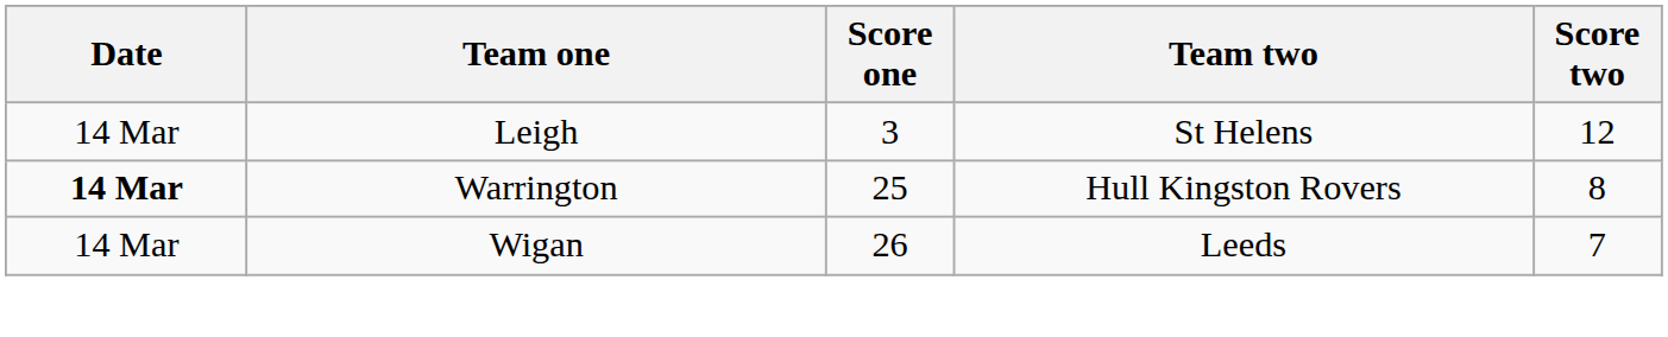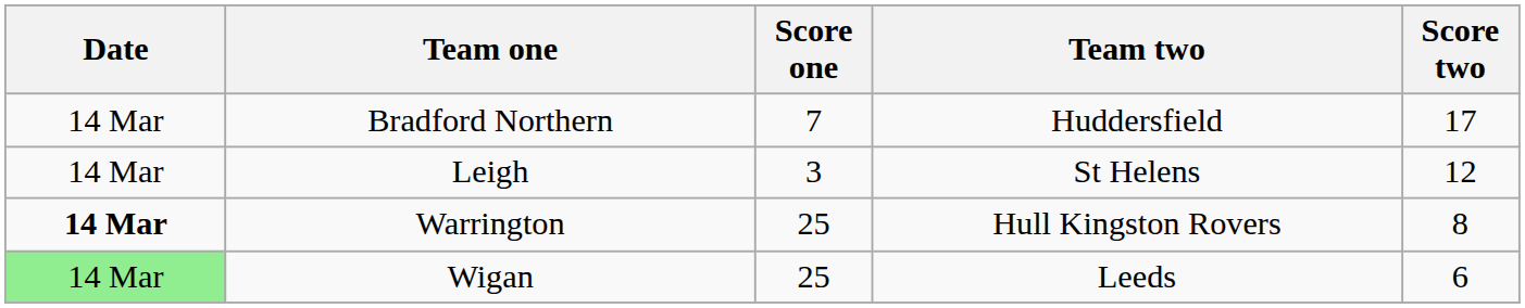+ row: 14 Mar | Bradford Northern | 7 | Huddersfield | 17
Wigan | Date: no background -> lightgreen background
Wigan | Score one: 26 -> 25
Wigan | Score two: 7 -> 6
